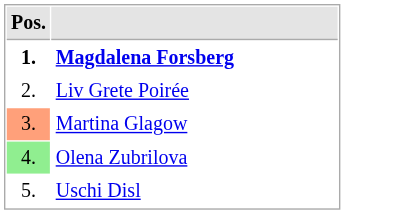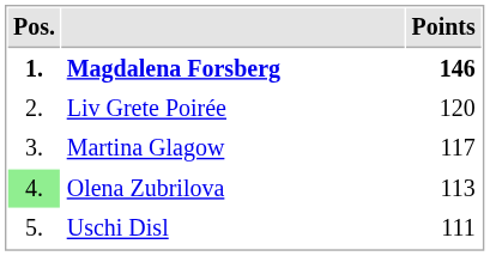+ column: Points | 146 | 120 | 117 | 113 | 111
Martina Glagow | Pos.: lightsalmon background -> no background
